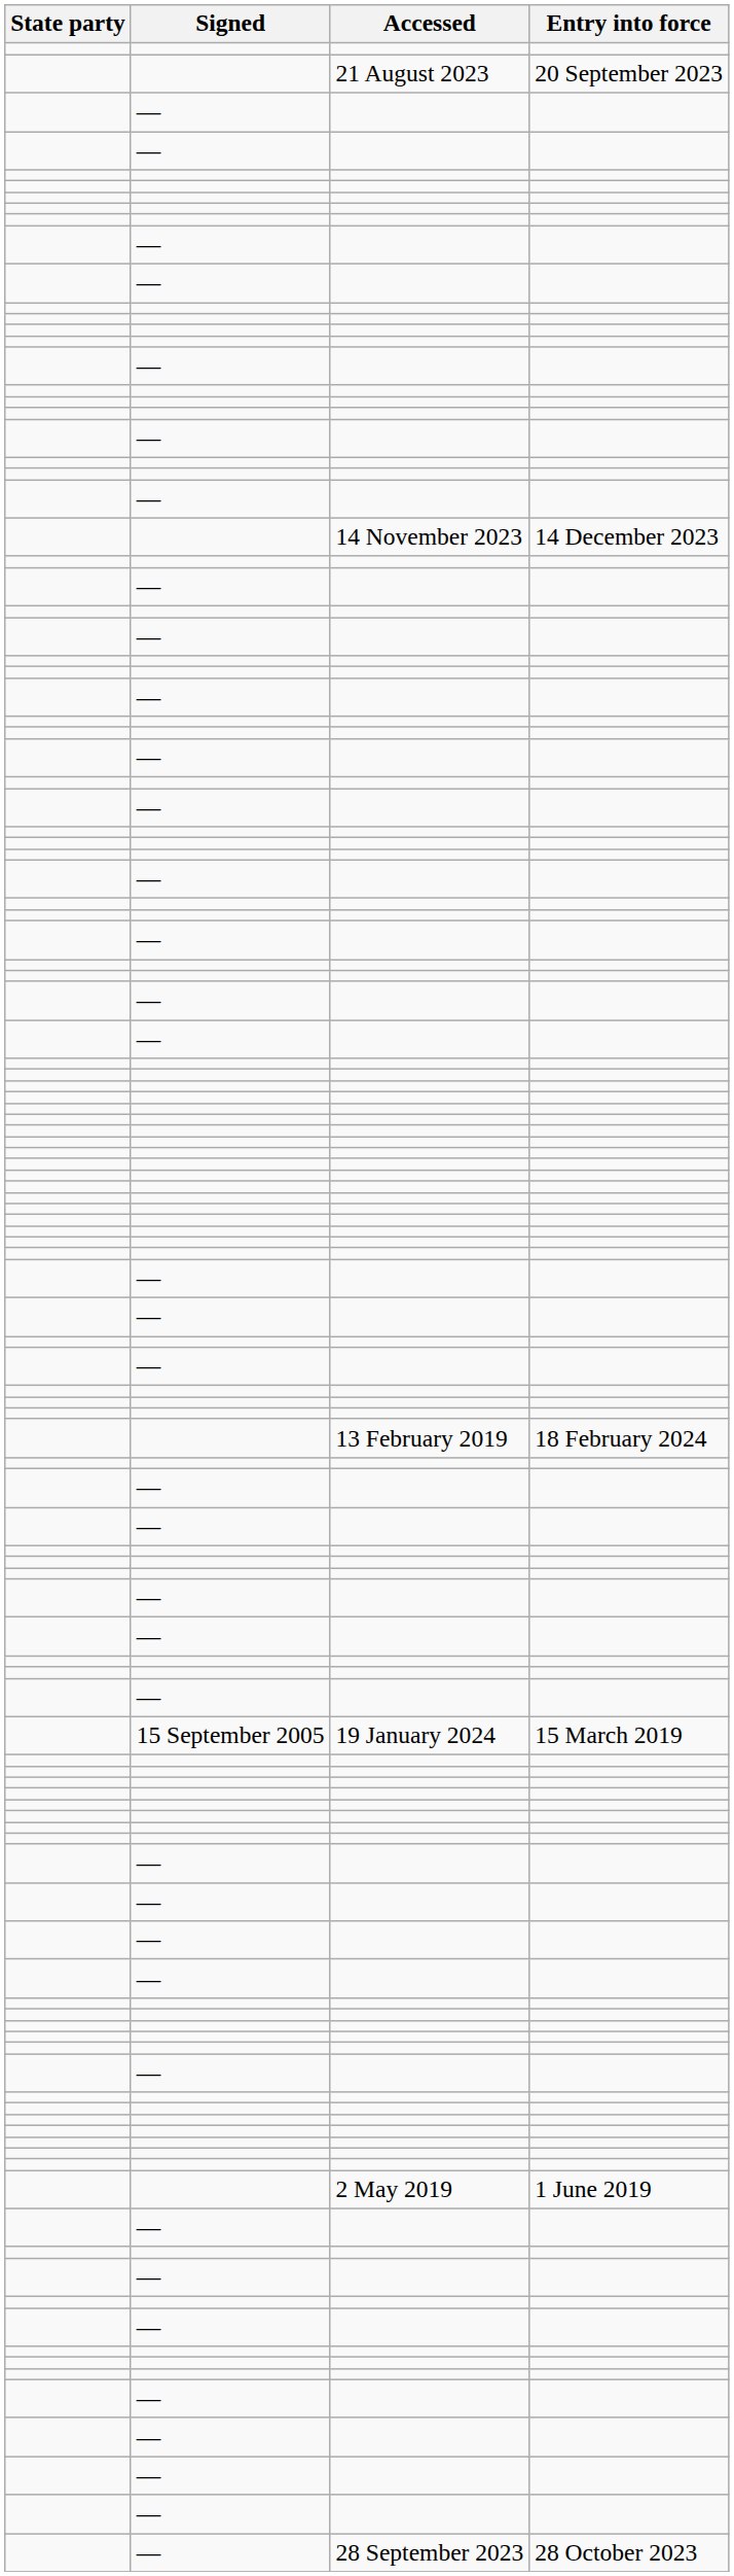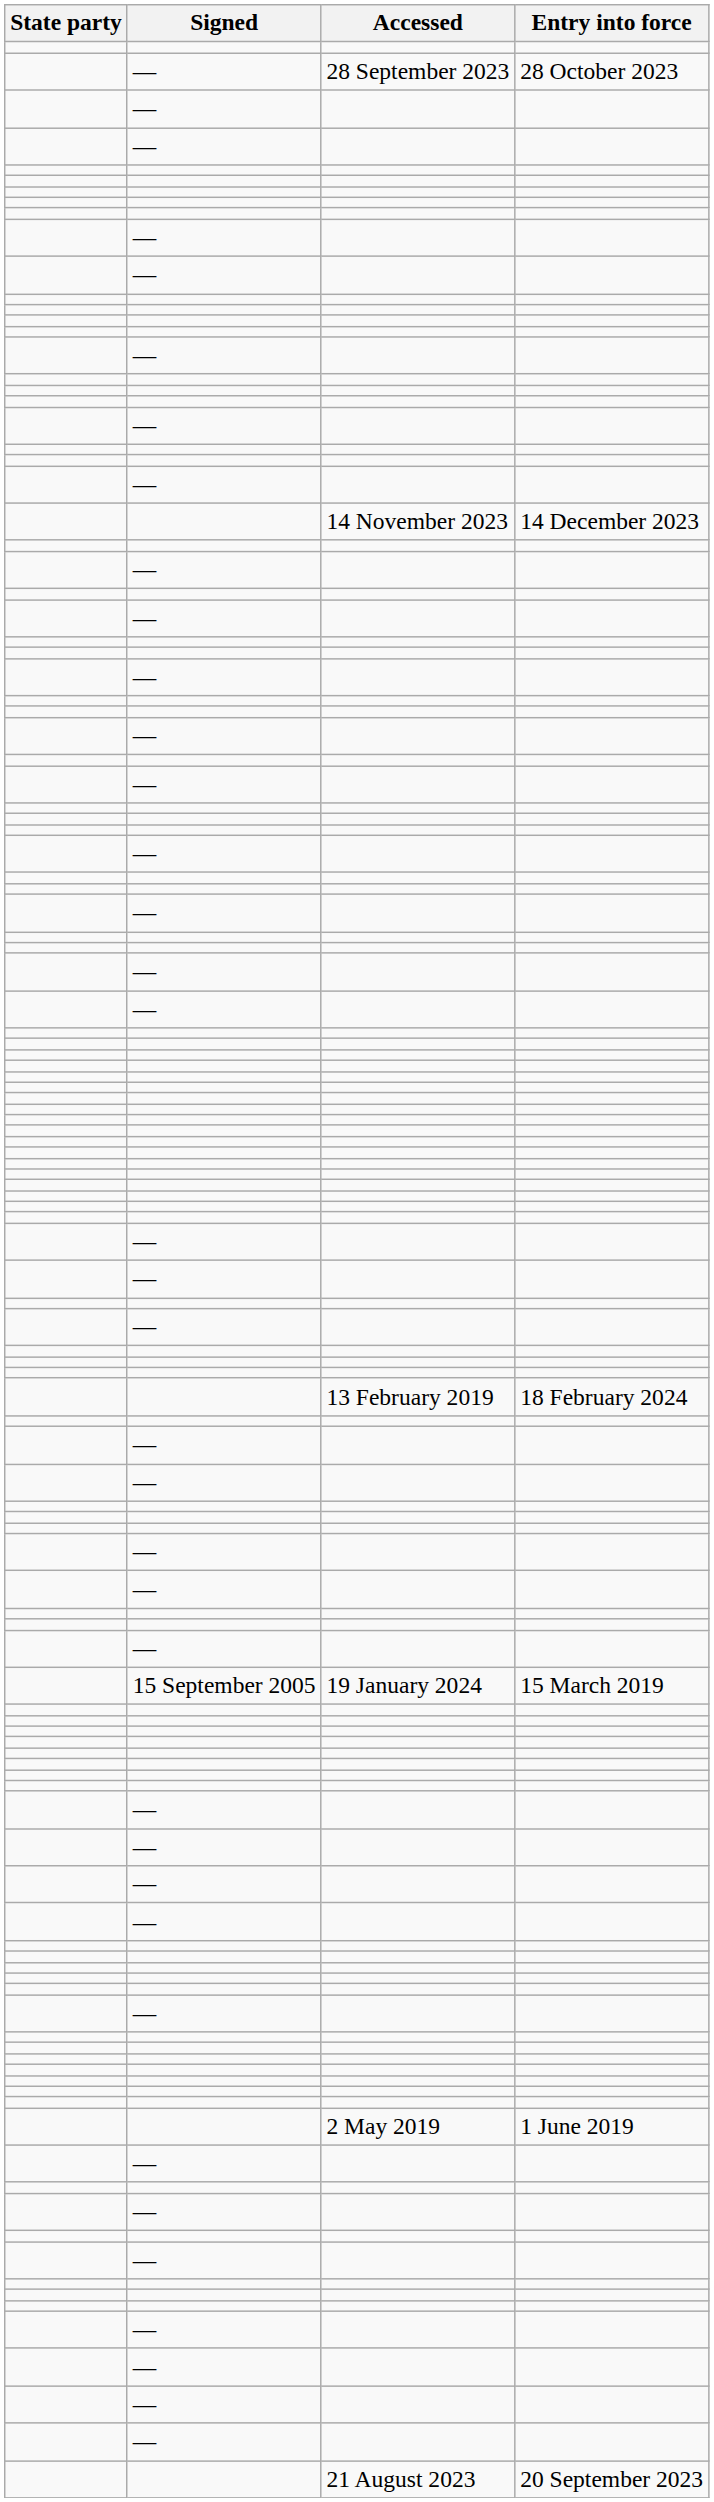rows swapped: 21 August 2023 <-> 28 September 2023
